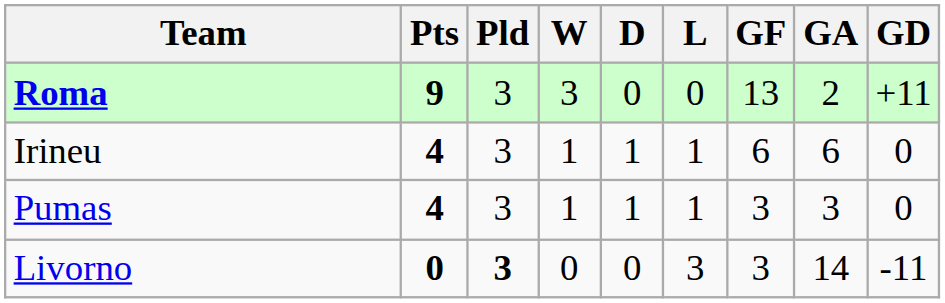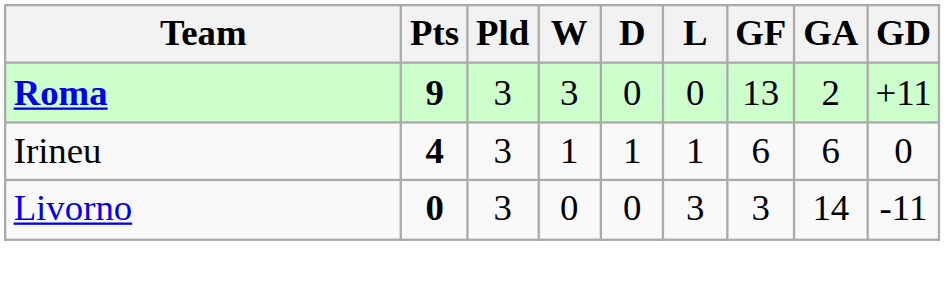- row: Pumas | 4 | 3 | 1 | 1 | 1 | 3 | 3 | 0
Livorno | Pld: bold -> normal
